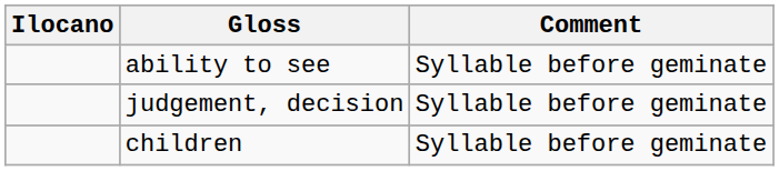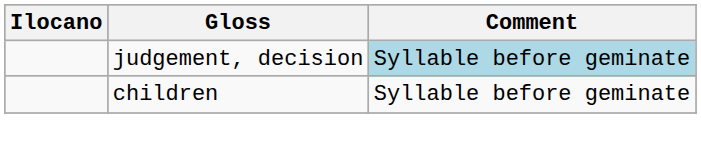- row: ability to see | Syllable before geminate
judgement, decision | Comment: no background -> lightblue background
